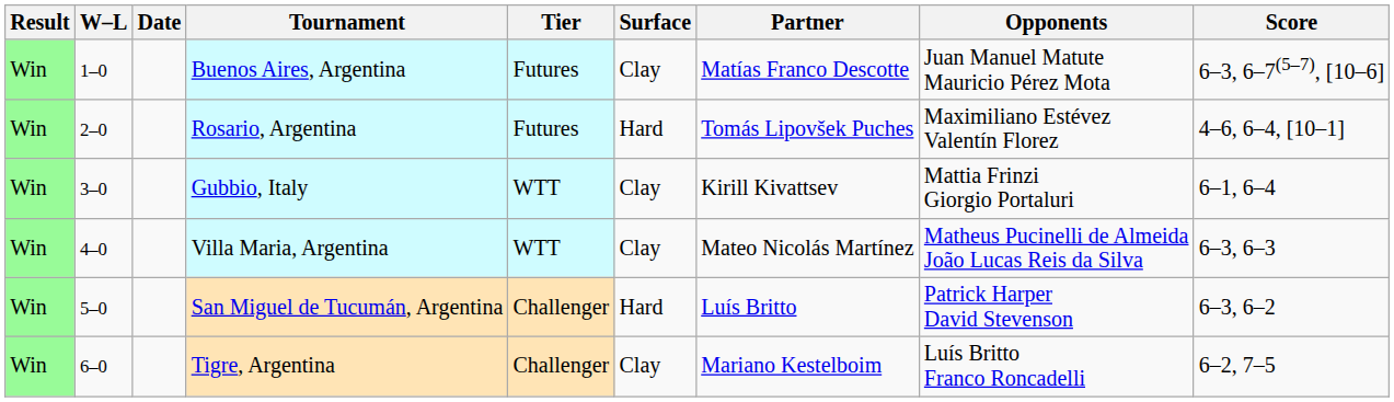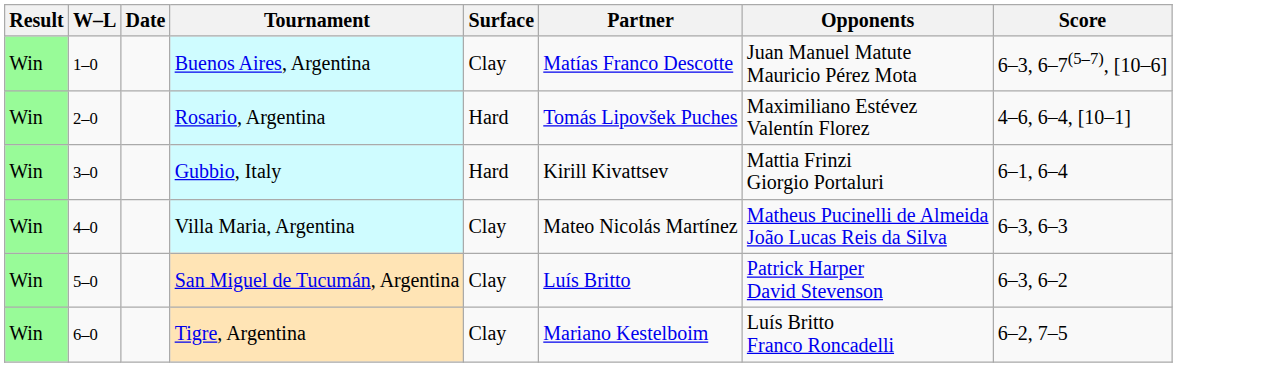- column: Tier | Futures | Futures | WTT | WTT | Challenger | Challenger
Gubbio, Italy | Surface: Clay -> Hard
San Miguel de Tucumán, Argentina | Surface: Hard -> Clay
